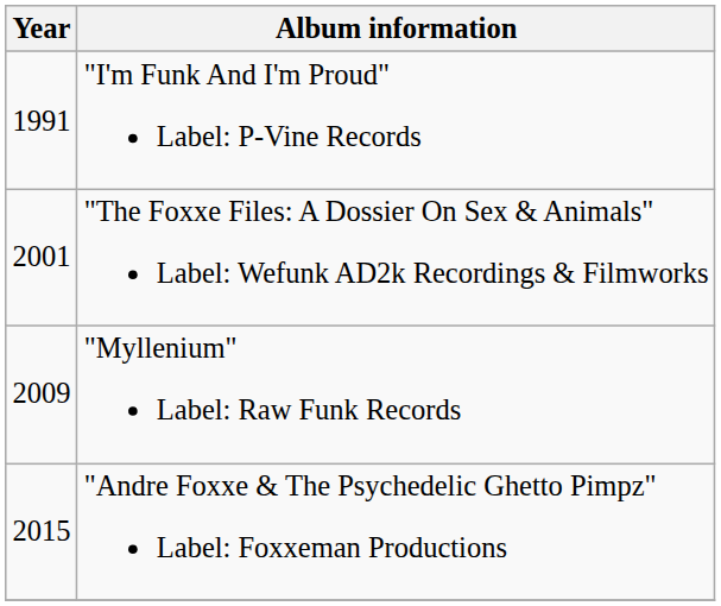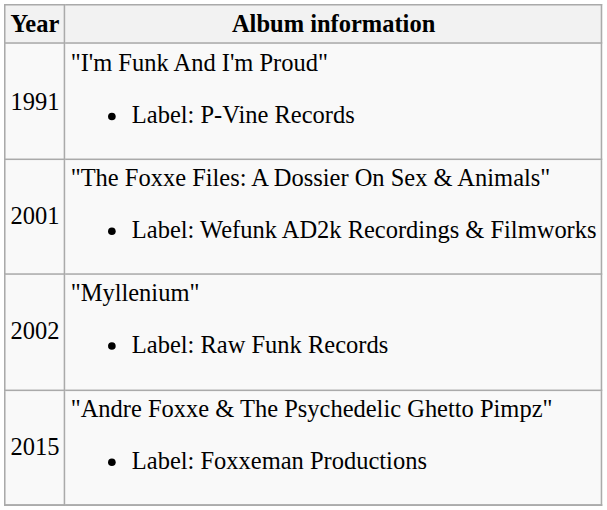"Myllenium" Label: Raw Funk Records | Year: 2009 -> 2002
